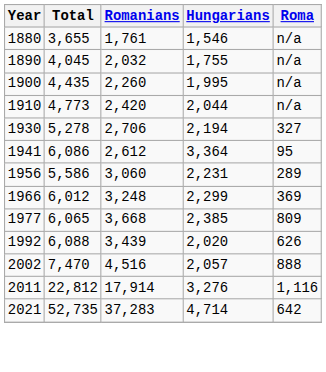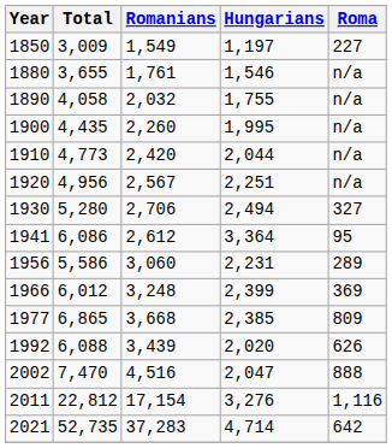+ row: 1850 | 3,009 | 1,549 | 1,197 | 227
1890 | Total: 4,045 -> 4,058
+ row: 1920 | 4,956 | 2,567 | 2,251 | n/a
1930 | Total: 5,278 -> 5,280
1930 | Hungarians: 2,194 -> 2,494
1966 | Hungarians: 2,299 -> 2,399
1977 | Total: 6,065 -> 6,865
2002 | Hungarians: 2,057 -> 2,047
2011 | Romanians: 17,914 -> 17,154
